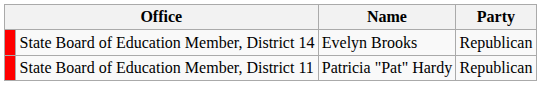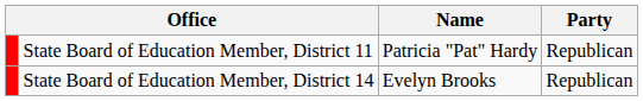rows swapped: State Board of Education Member, District 11 <-> State Board of Education Member, District 14
